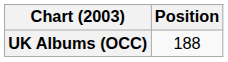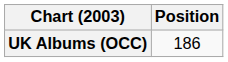UK Albums (OCC) | Position: 188 -> 186
